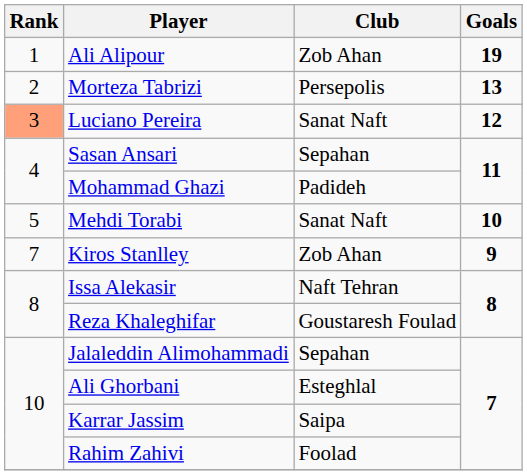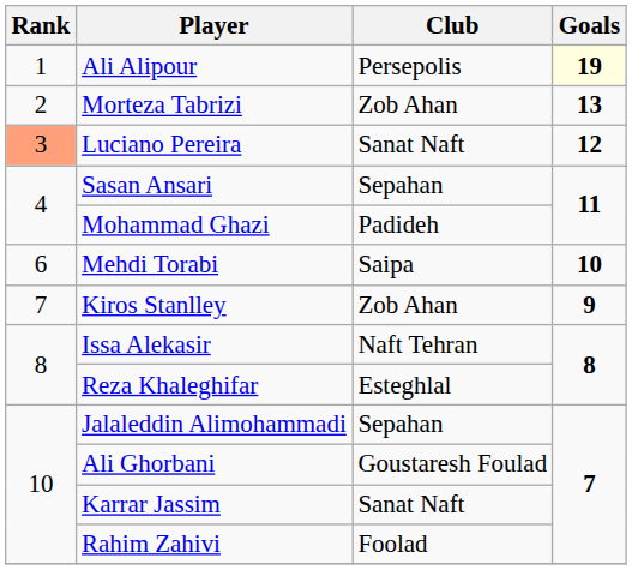Ali Alipour | Club: Zob Ahan -> Persepolis
Ali Alipour | Goals: no background -> lightyellow background
Morteza Tabrizi | Club: Persepolis -> Zob Ahan
Mehdi Torabi | Rank: 5 -> 6
Mehdi Torabi | Club: Sanat Naft -> Saipa
Reza Khaleghifar | Club: Goustaresh Foulad -> Esteghlal
Ali Ghorbani | Club: Esteghlal -> Goustaresh Foulad
Karrar Jassim | Club: Saipa -> Sanat Naft
